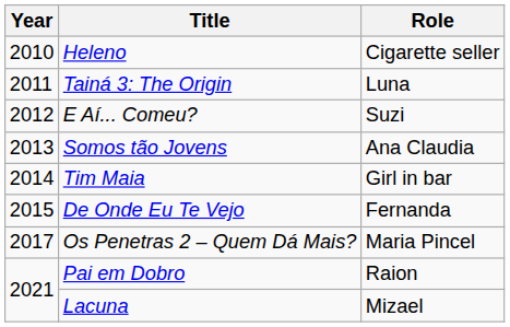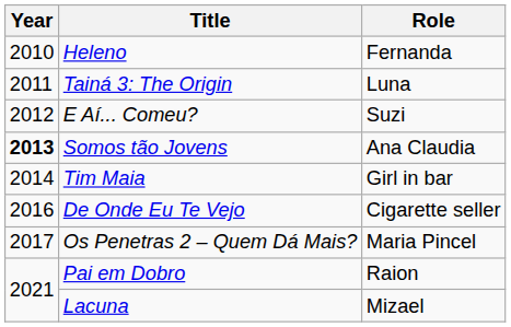Heleno | Role: Cigarette seller -> Fernanda
Somos tão Jovens | Year: normal -> bold
De Onde Eu Te Vejo | Year: 2015 -> 2016
De Onde Eu Te Vejo | Role: Fernanda -> Cigarette seller
